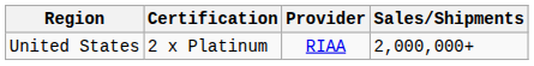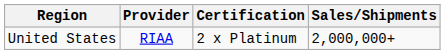columns swapped: Provider <-> Certification
